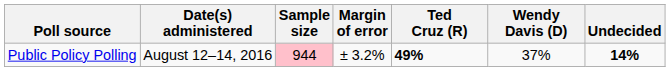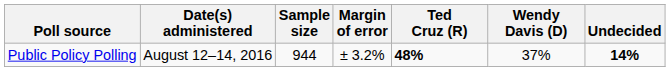Public Policy Polling | Sample size: pink background -> no background
Public Policy Polling | Ted Cruz (R): 49% -> 48%
